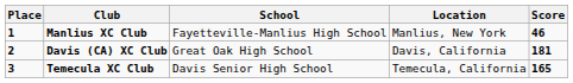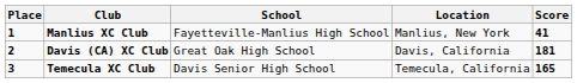Manlius XC Club | Score: 46 -> 41
